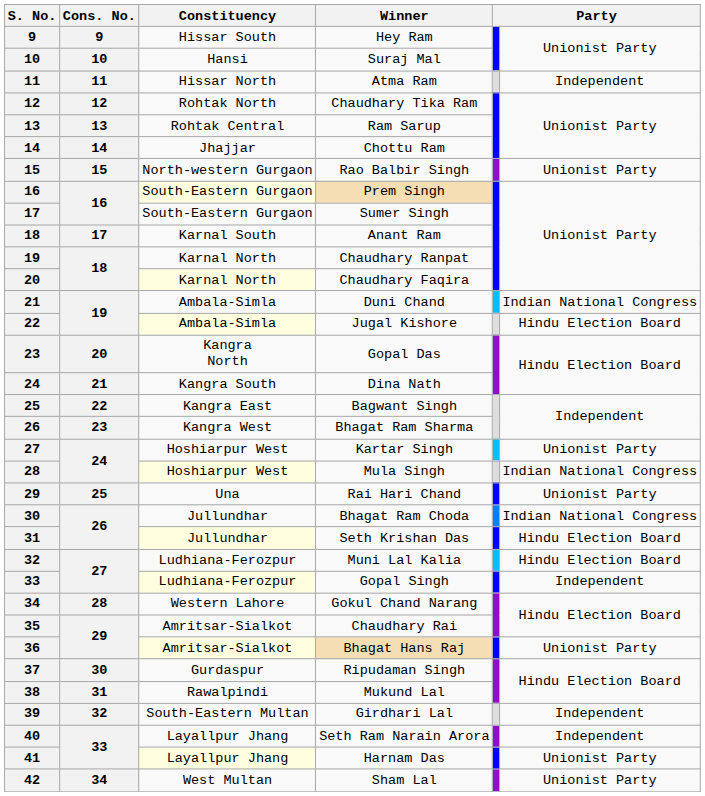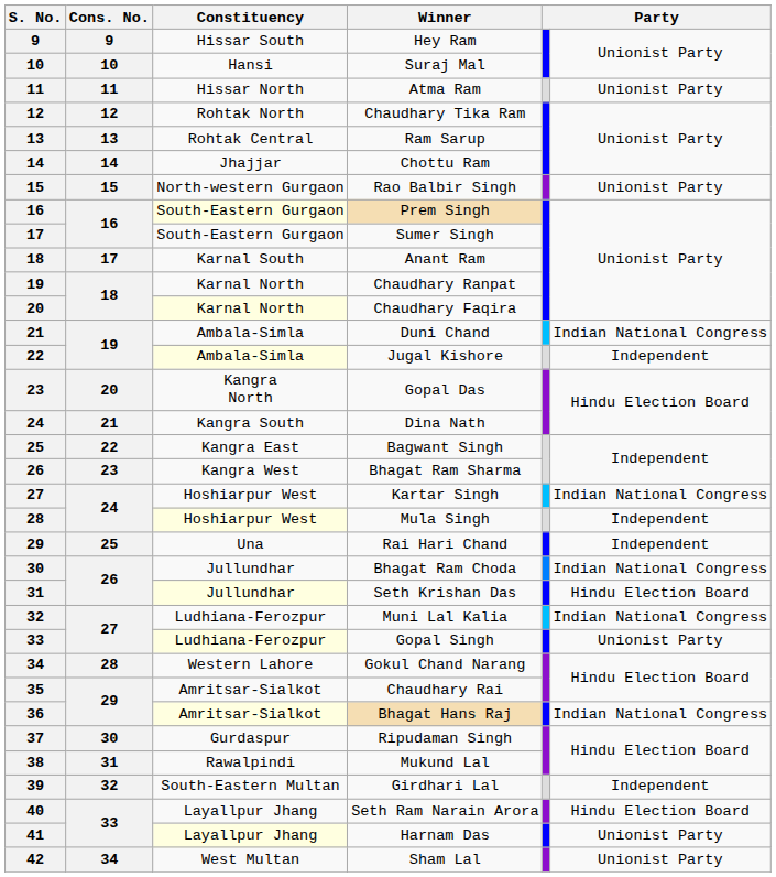Atma Ram | column 6: Independent -> Unionist Party
Jugal Kishore | column 6: Hindu Election Board -> Independent
Kartar Singh | column 6: Unionist Party -> Indian National Congress
Mula Singh | column 6: Indian National Congress -> Independent
Rai Hari Chand | column 6: Unionist Party -> Independent
Muni Lal Kalia | column 6: Hindu Election Board -> Indian National Congress
Gopal Singh | column 6: Independent -> Unionist Party
Bhagat Hans Raj | column 6: Unionist Party -> Indian National Congress
Seth Ram Narain Arora | column 6: Independent -> Hindu Election Board
